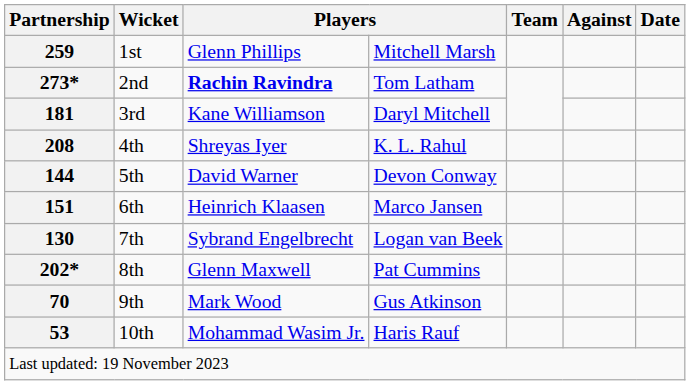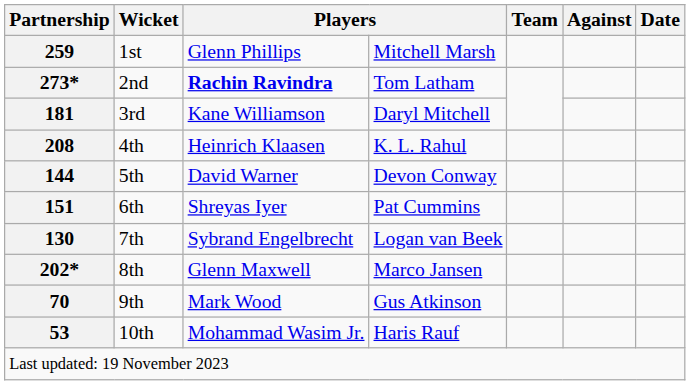208 | column 3: Shreyas Iyer -> Heinrich Klaasen
151 | column 3: Heinrich Klaasen -> Shreyas Iyer
151 | column 4: Marco Jansen -> Pat Cummins
202* | column 4: Pat Cummins -> Marco Jansen
